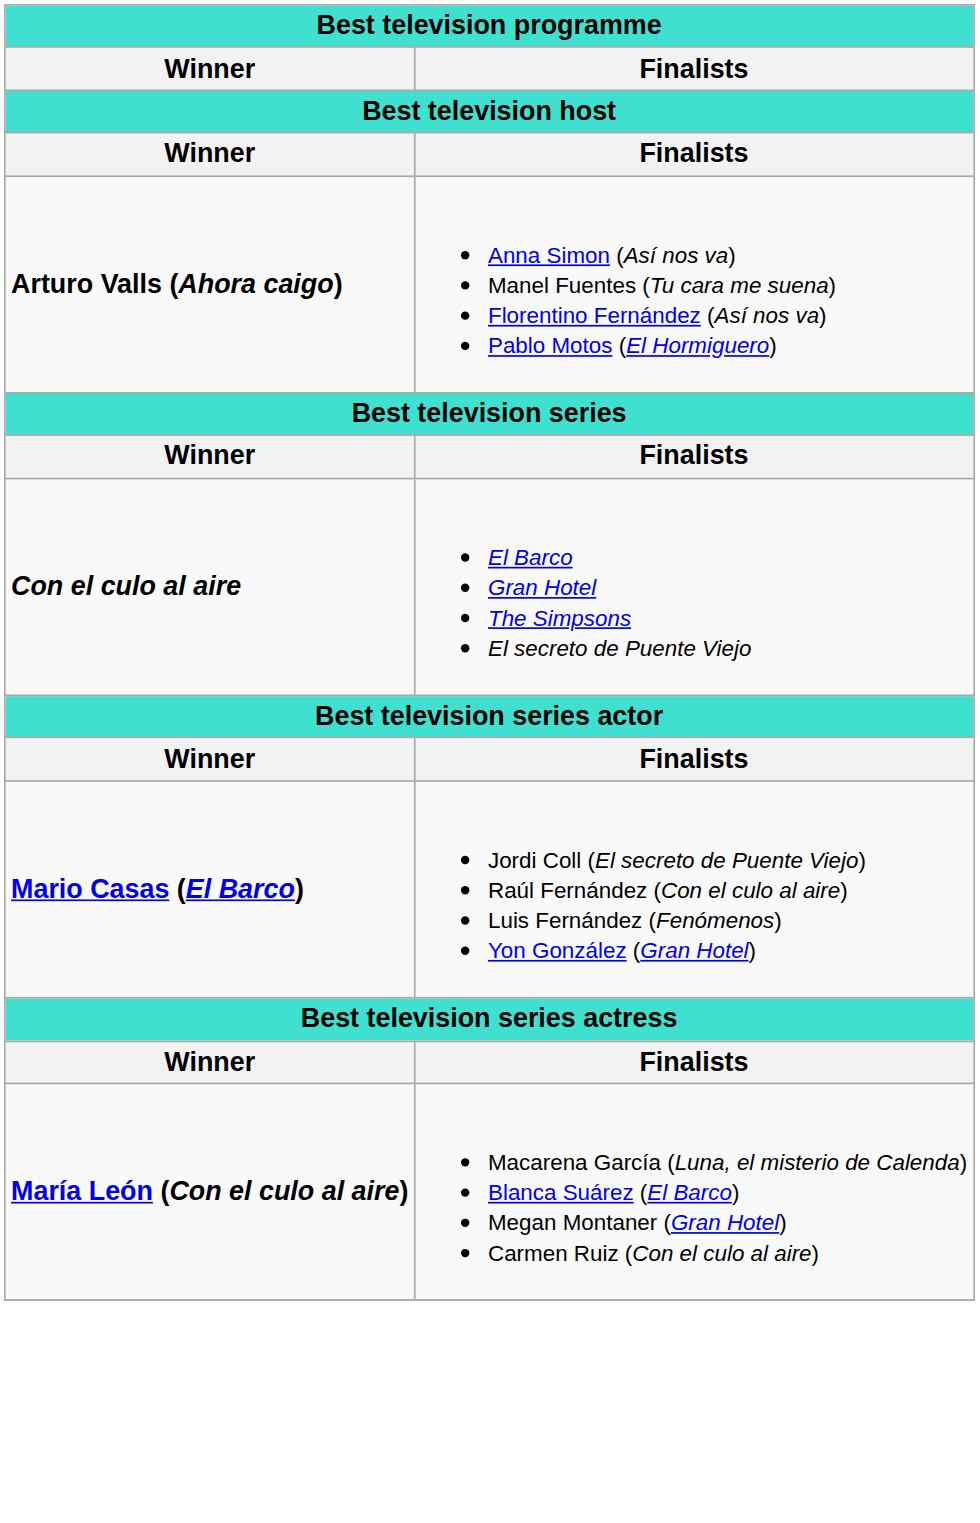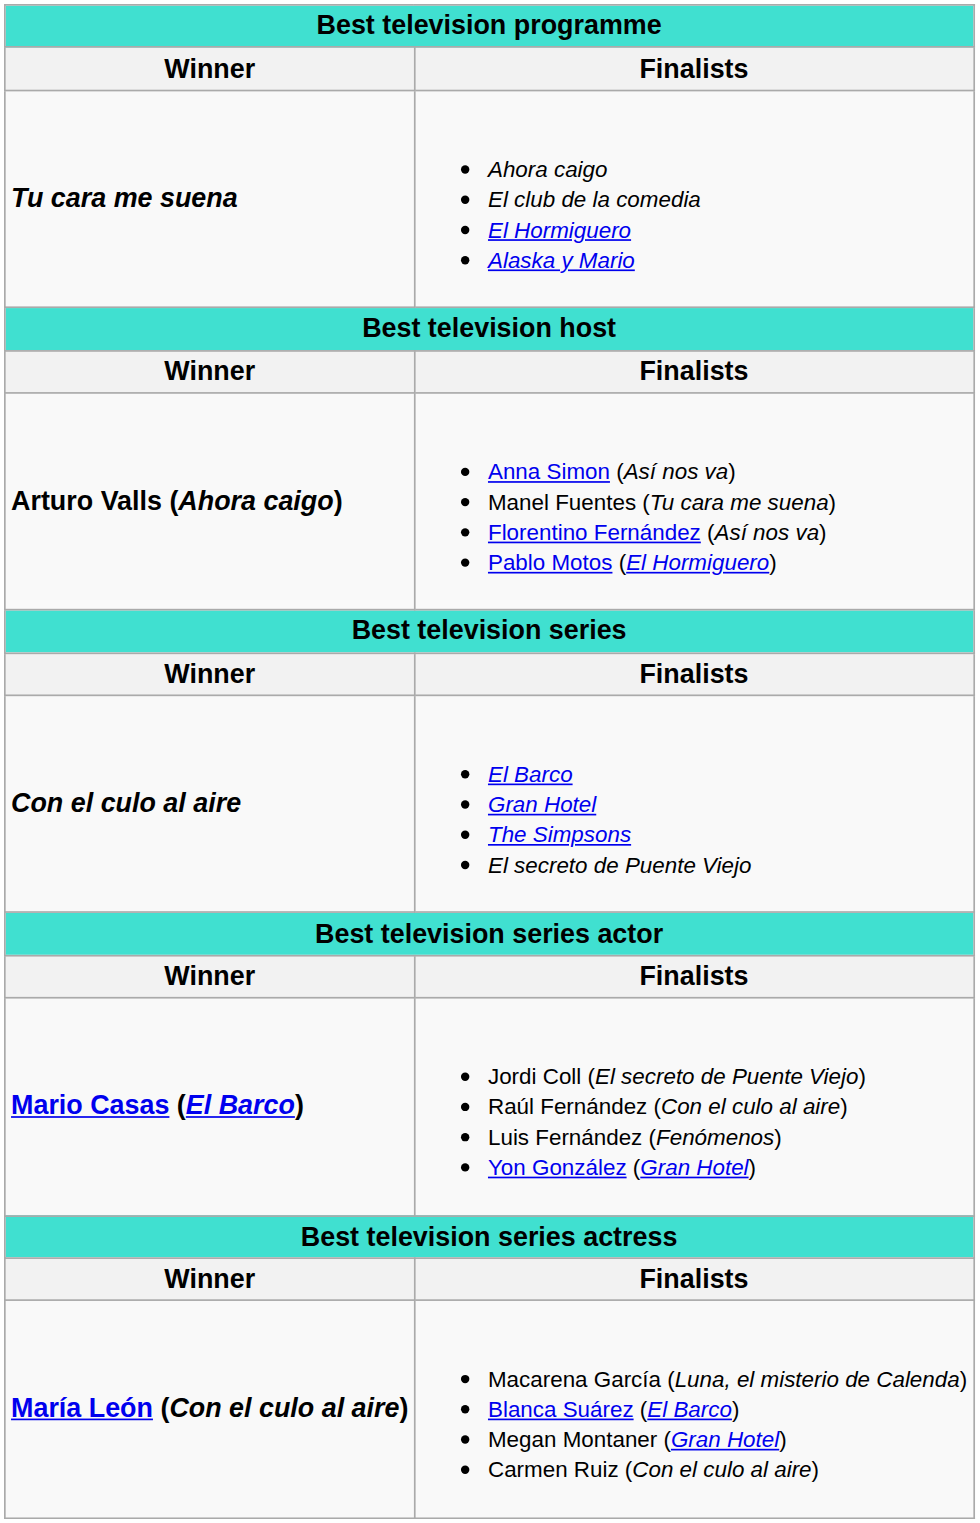+ row: Tu cara me suena | Ahora caigo El club de la comedia El Hormiguero Alaska y Mario
